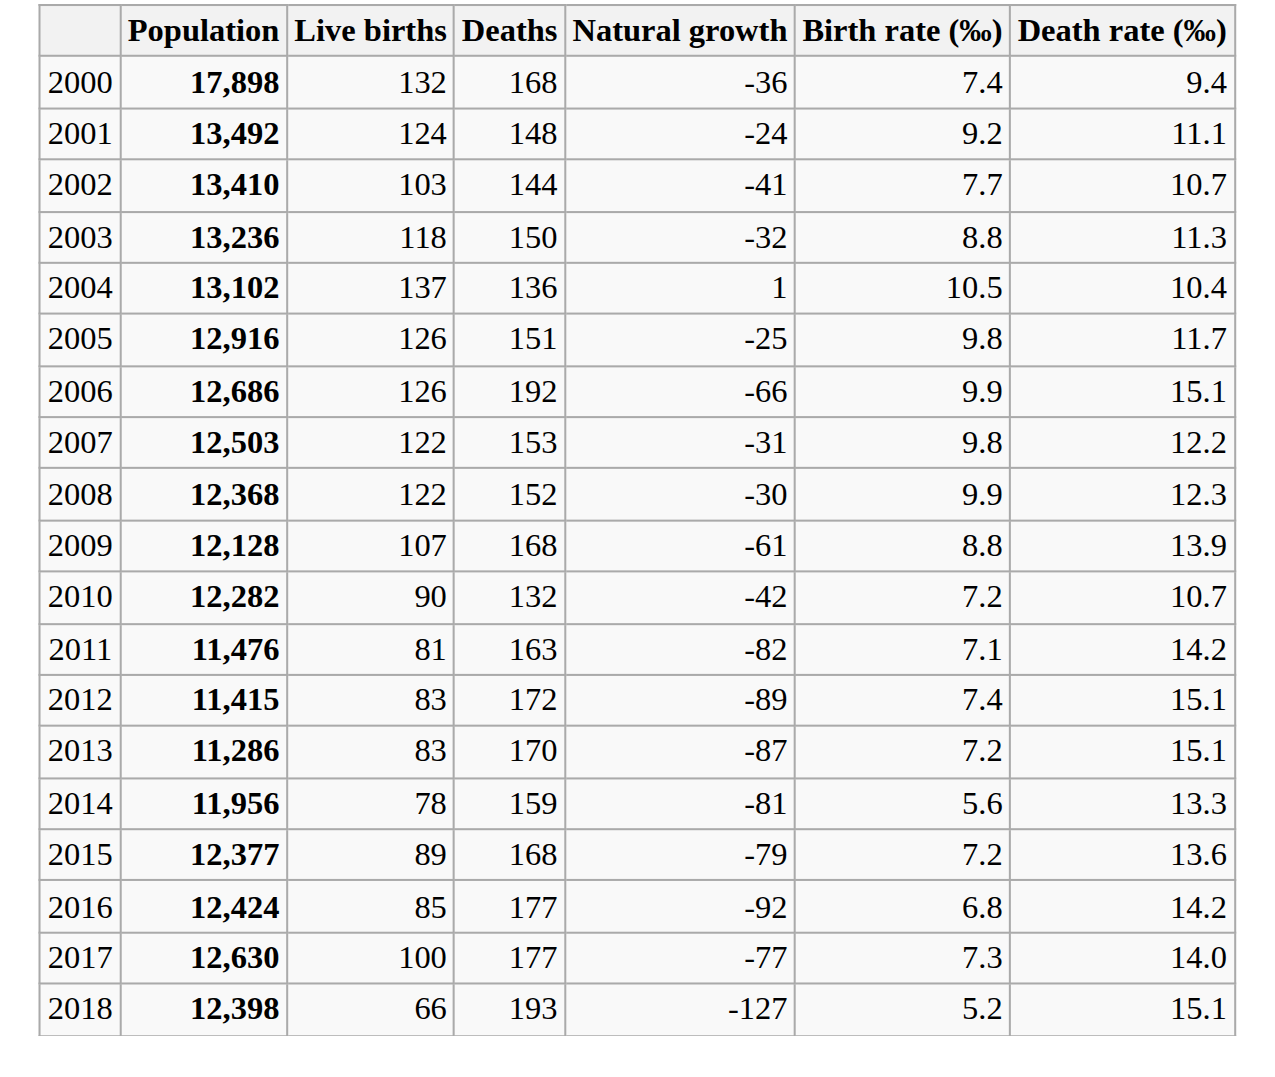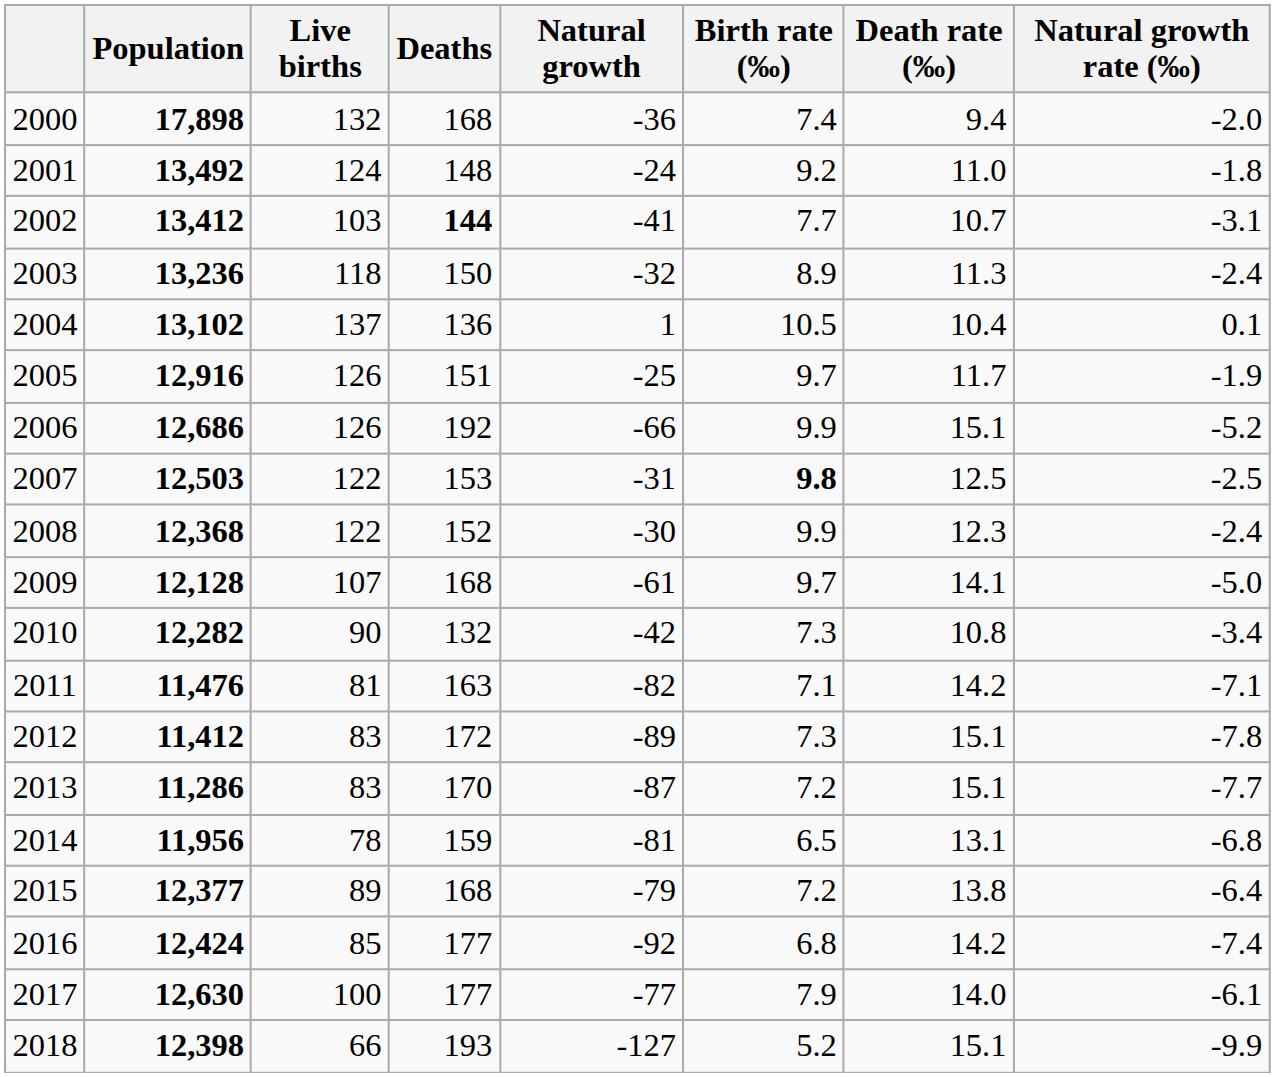+ column: Natural growth rate (‰) | -2.0 | -1.8 | -3.1 | -2.4 | 0.1 | -1.9 | -5.2 | -2.5 | -2.4 | -5.0 | -3.4 | -7.1 | -7.8 | -7.7 | -6.8 | -6.4 | -7.4 | -6.1 | -9.9
2001 | Death rate (‰): 11.1 -> 11.0
2002 | Population: 13,410 -> 13,412
2002 | Deaths: normal -> bold
2003 | Birth rate (‰): 8.8 -> 8.9
2005 | Birth rate (‰): 9.8 -> 9.7
2007 | Birth rate (‰): normal -> bold
2007 | Death rate (‰): 12.2 -> 12.5
2009 | Birth rate (‰): 8.8 -> 9.7
2009 | Death rate (‰): 13.9 -> 14.1
2010 | Birth rate (‰): 7.2 -> 7.3
2010 | Death rate (‰): 10.7 -> 10.8
2012 | Population: 11,415 -> 11,412
2012 | Birth rate (‰): 7.4 -> 7.3
2014 | Birth rate (‰): 5.6 -> 6.5
2014 | Death rate (‰): 13.3 -> 13.1
2015 | Death rate (‰): 13.6 -> 13.8
2017 | Birth rate (‰): 7.3 -> 7.9
